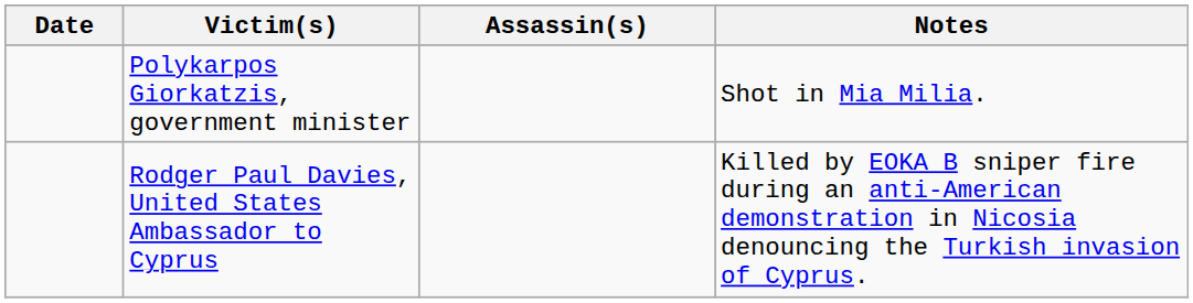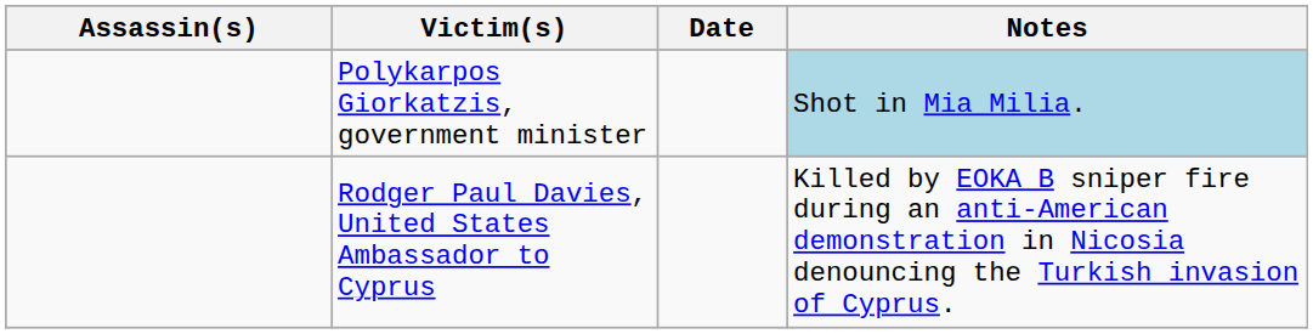columns swapped: Date <-> Assassin(s)
Polykarpos Giorkatzis, government minister | Notes: no background -> lightblue background
